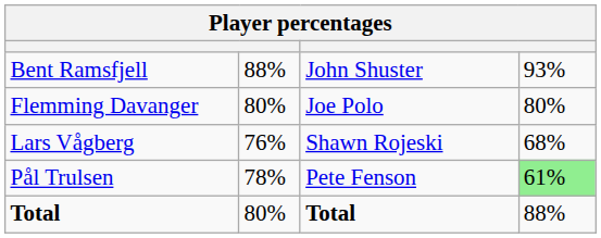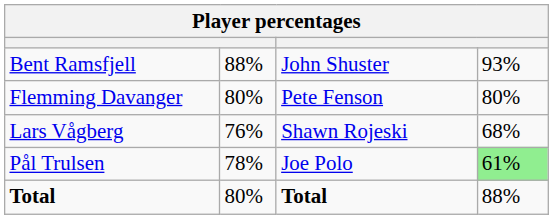Flemming Davanger | column 3: Joe Polo -> Pete Fenson
Pål Trulsen | column 3: Pete Fenson -> Joe Polo
